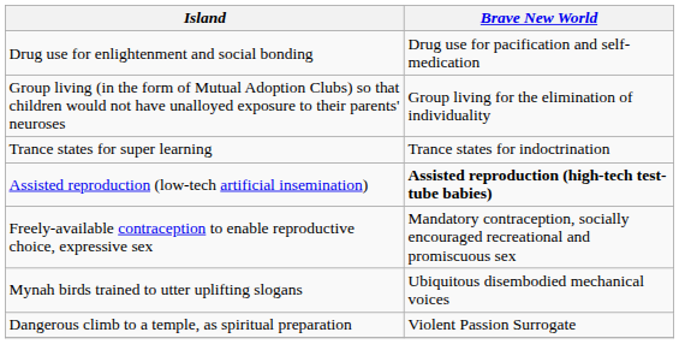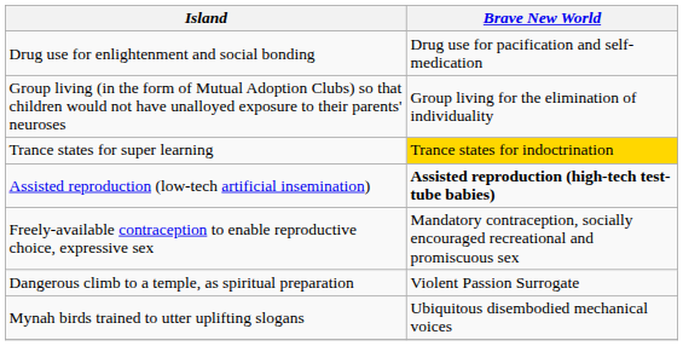Trance states for super learning | Brave New World: no background -> gold background
rows swapped: Dangerous climb to a temple, as spiritual preparation <-> Mynah birds trained to utter uplifting slogans
